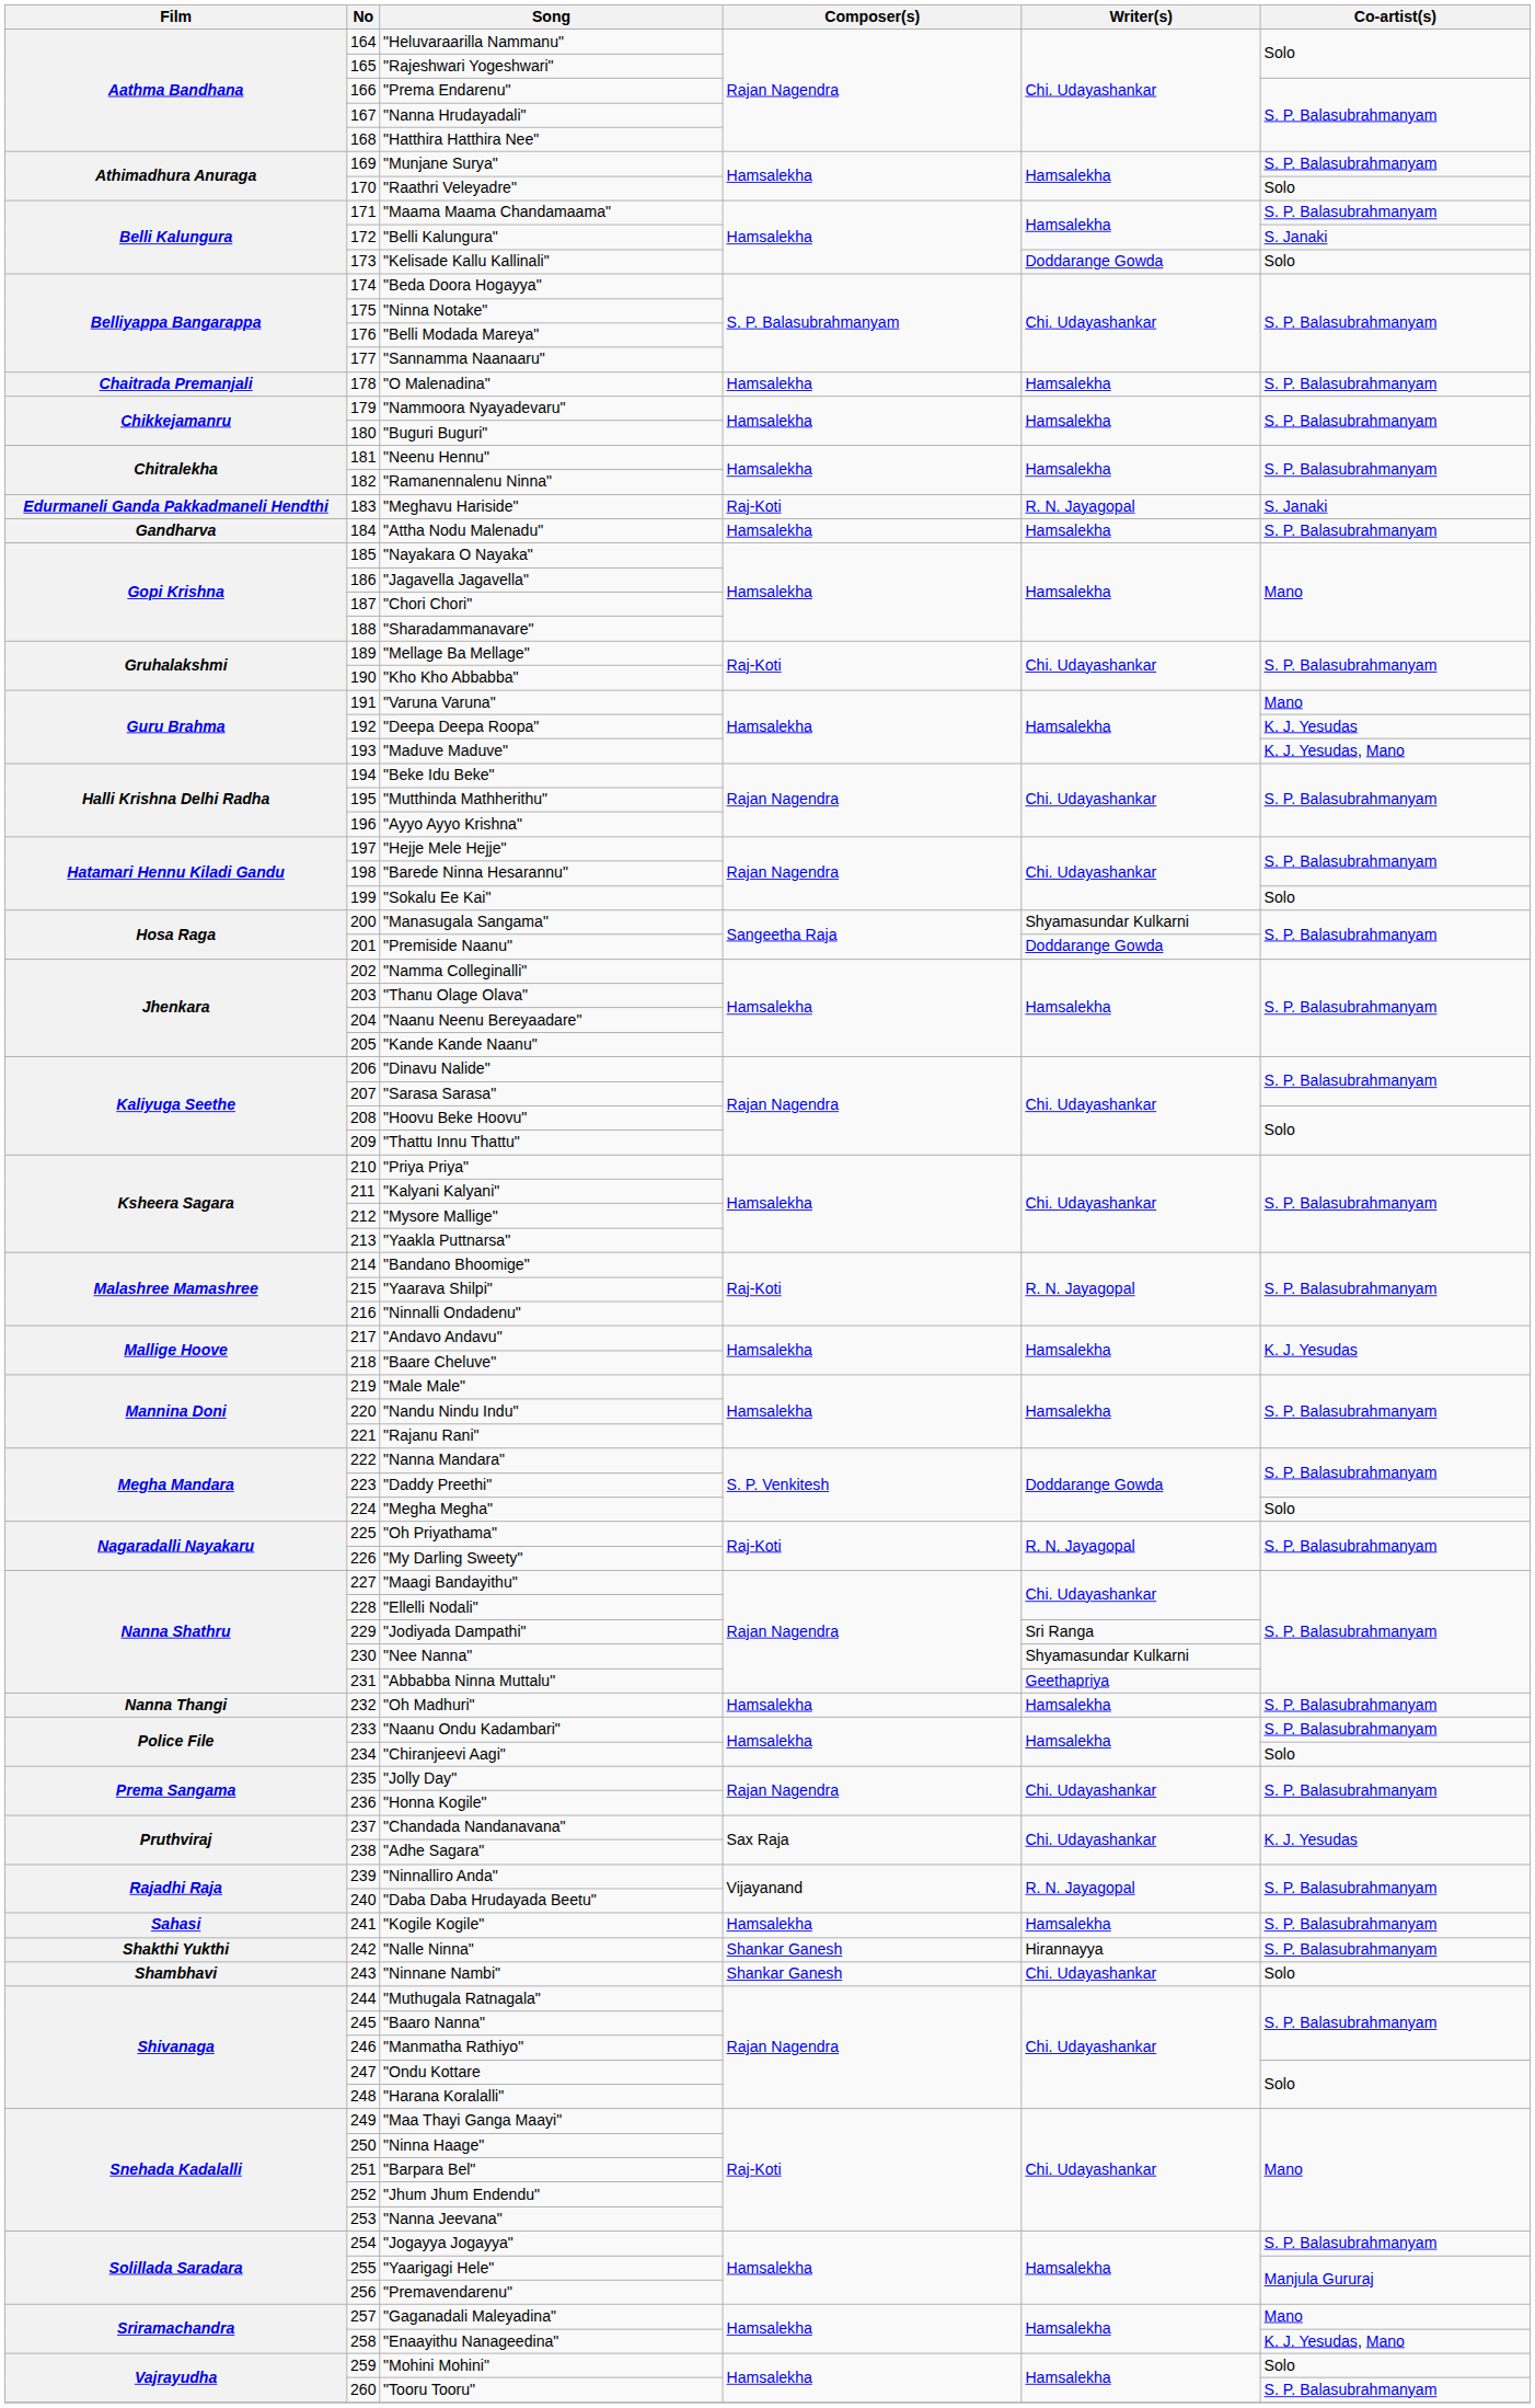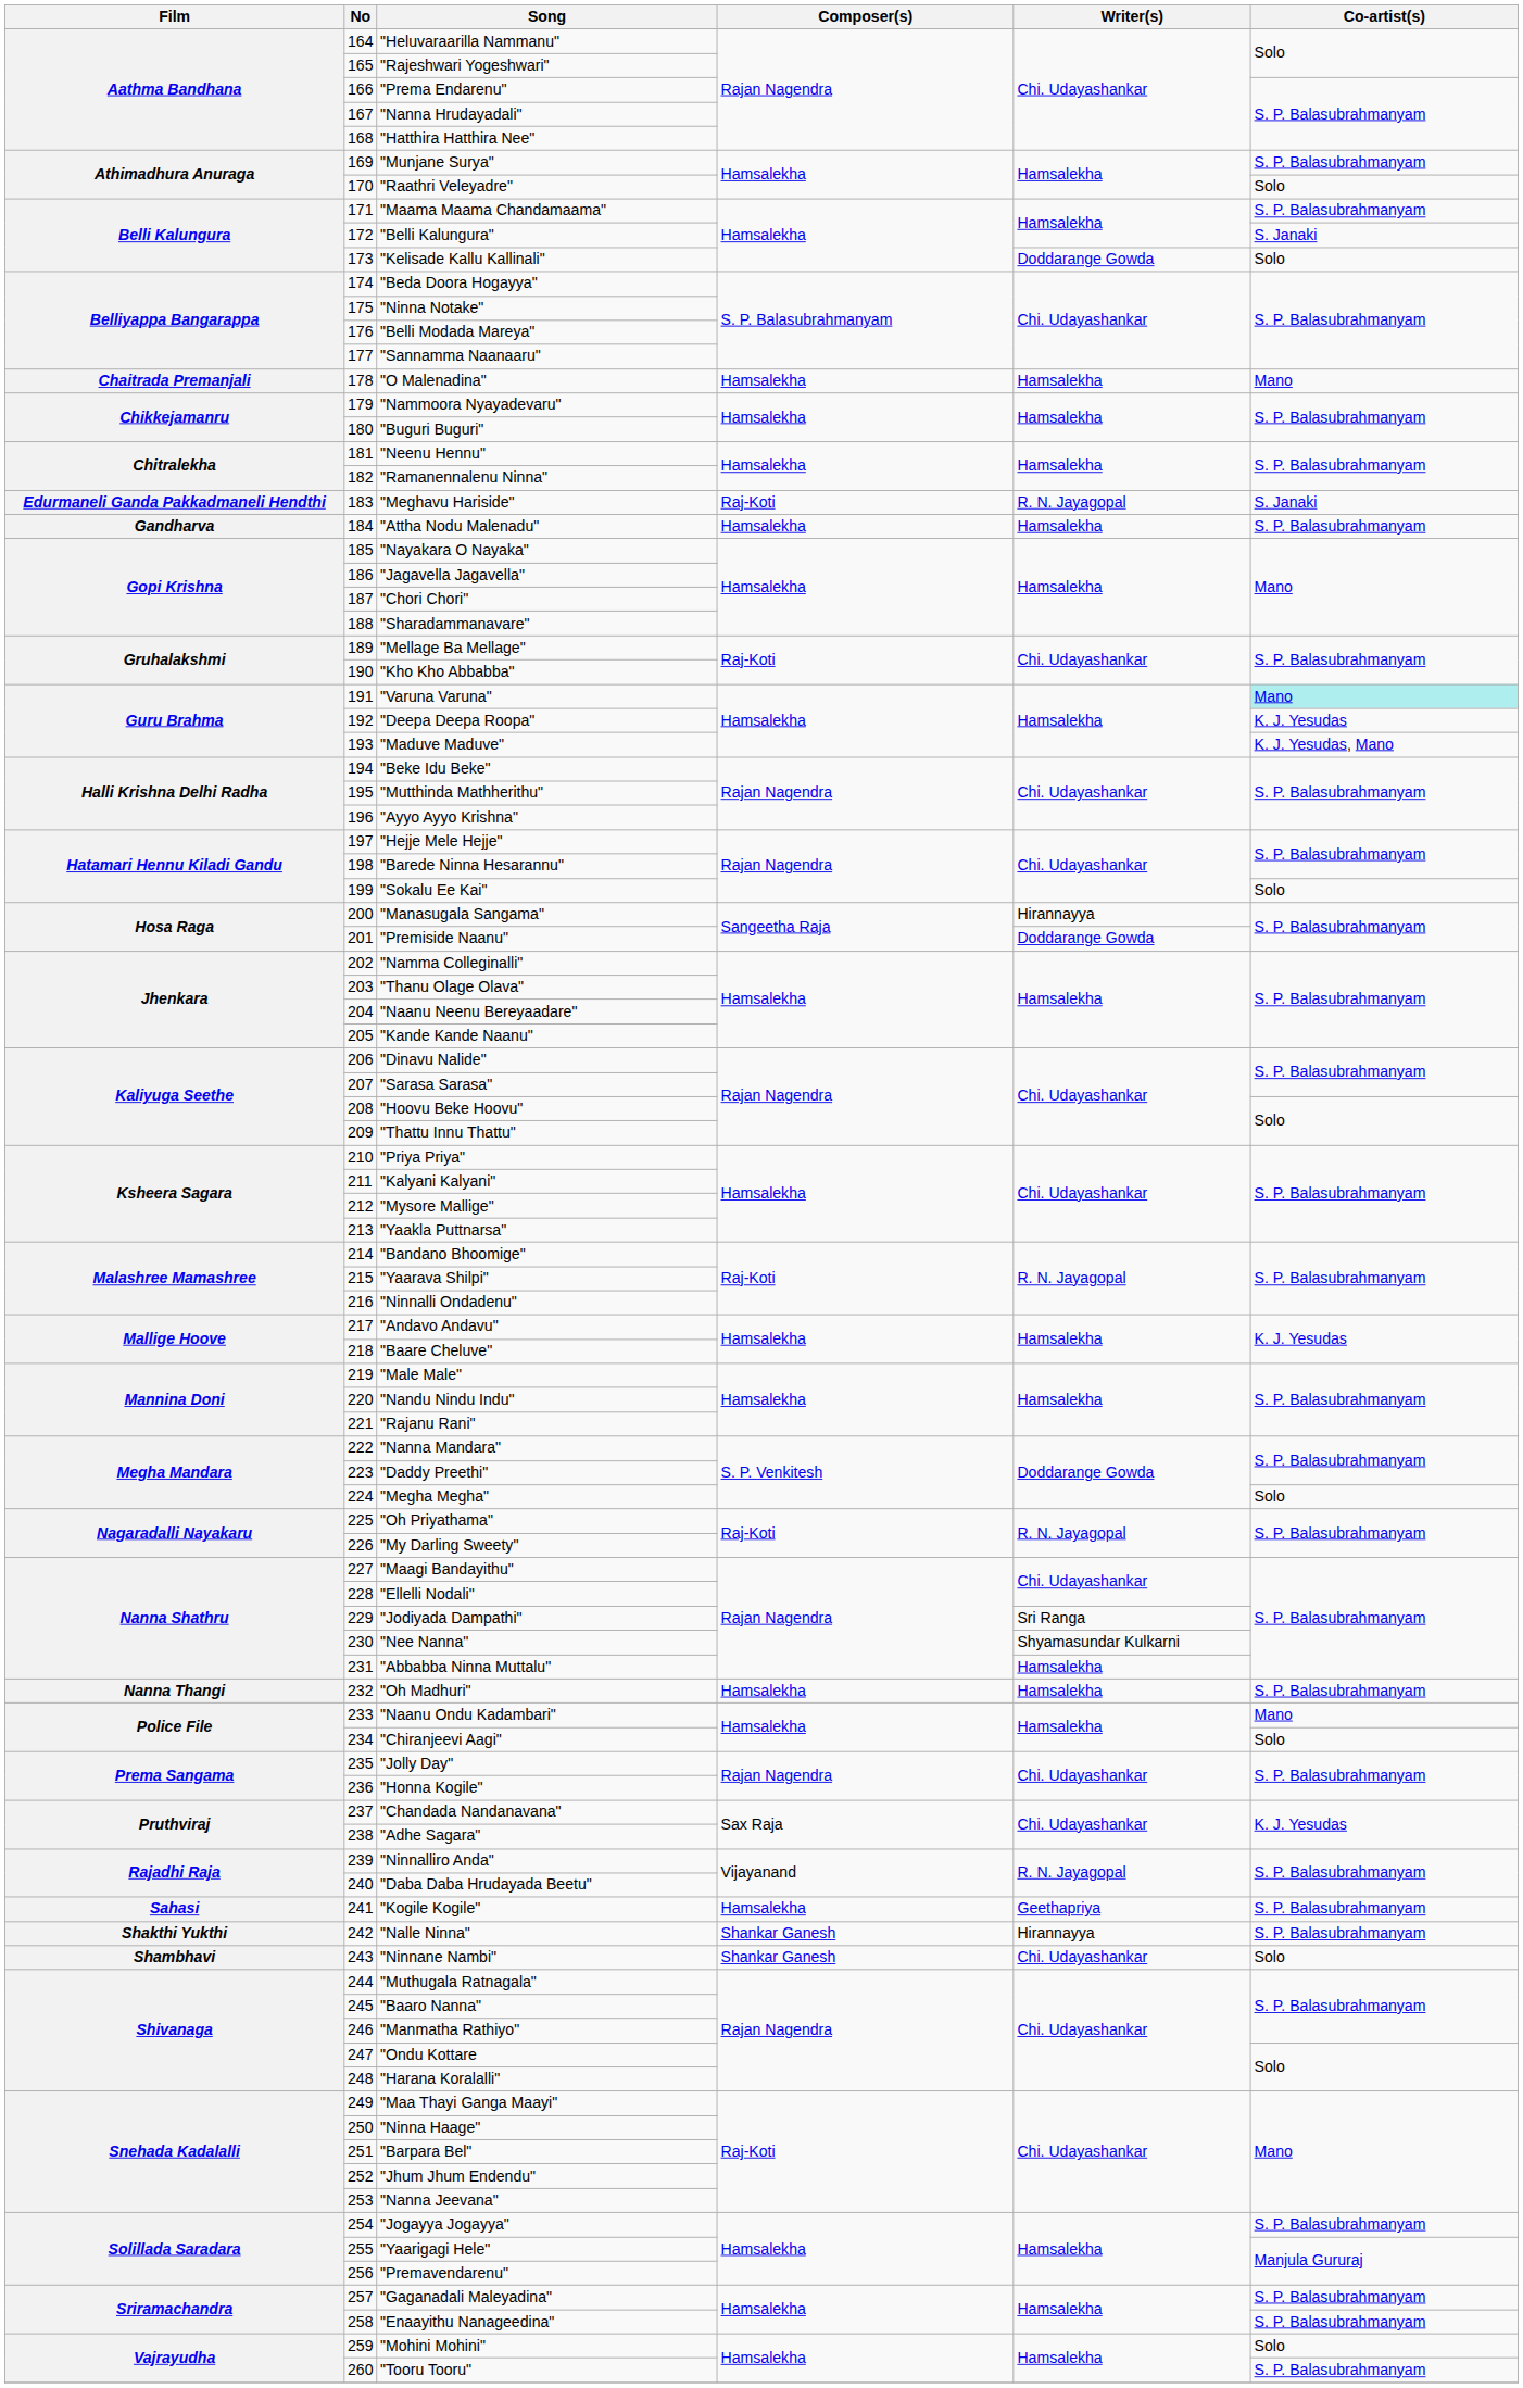"O Malenadina" | Co-artist(s): S. P. Balasubrahmanyam -> Mano
"Varuna Varuna" | Co-artist(s): no background -> paleturquoise background
"Manasugala Sangama" | Writer(s): Shyamasundar Kulkarni -> Hirannayya
"Abbabba Ninna Muttalu" | Writer(s): Geethapriya -> Hamsalekha
"Naanu Ondu Kadambari" | Co-artist(s): S. P. Balasubrahmanyam -> Mano
"Kogile Kogile" | Writer(s): Hamsalekha -> Geethapriya
"Gaganadali Maleyadina" | Co-artist(s): Mano -> S. P. Balasubrahmanyam
"Enaayithu Nanageedina" | Co-artist(s): K. J. Yesudas, Mano -> S. P. Balasubrahmanyam
